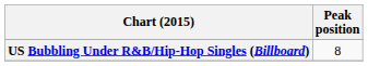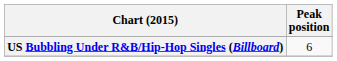US Bubbling Under R&B/Hip-Hop Singles (Billboard) | Peak position: 8 -> 6
